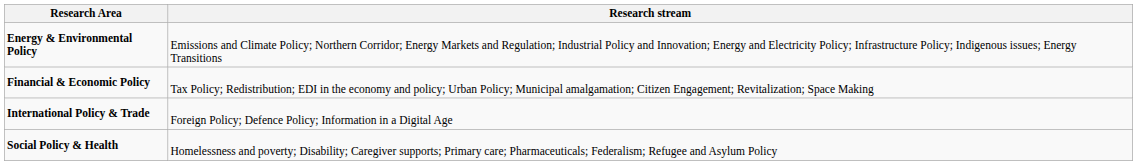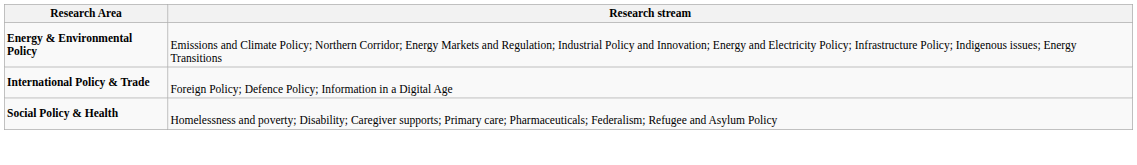- row: Financial & Economic Policy | Tax Policy; Redistribution; EDI in the economy and policy; Urban Policy; Municipal amalgamation; Citizen Engagement; Revitalization; Space Making
